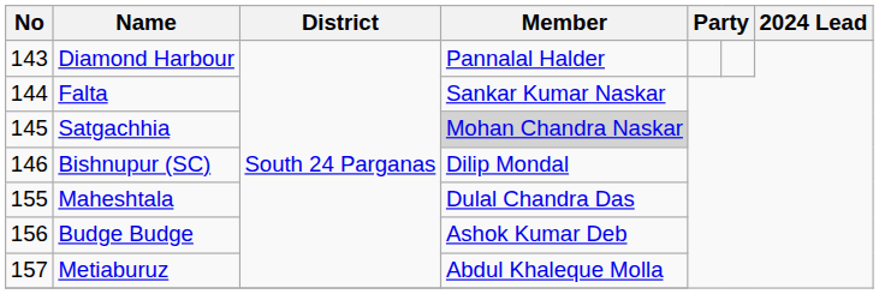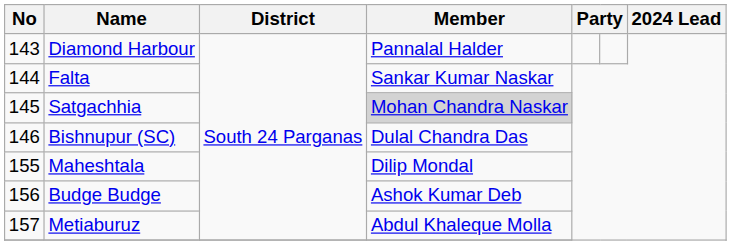Bishnupur (SC) | Member: Dilip Mondal -> Dulal Chandra Das
Maheshtala | Member: Dulal Chandra Das -> Dilip Mondal
